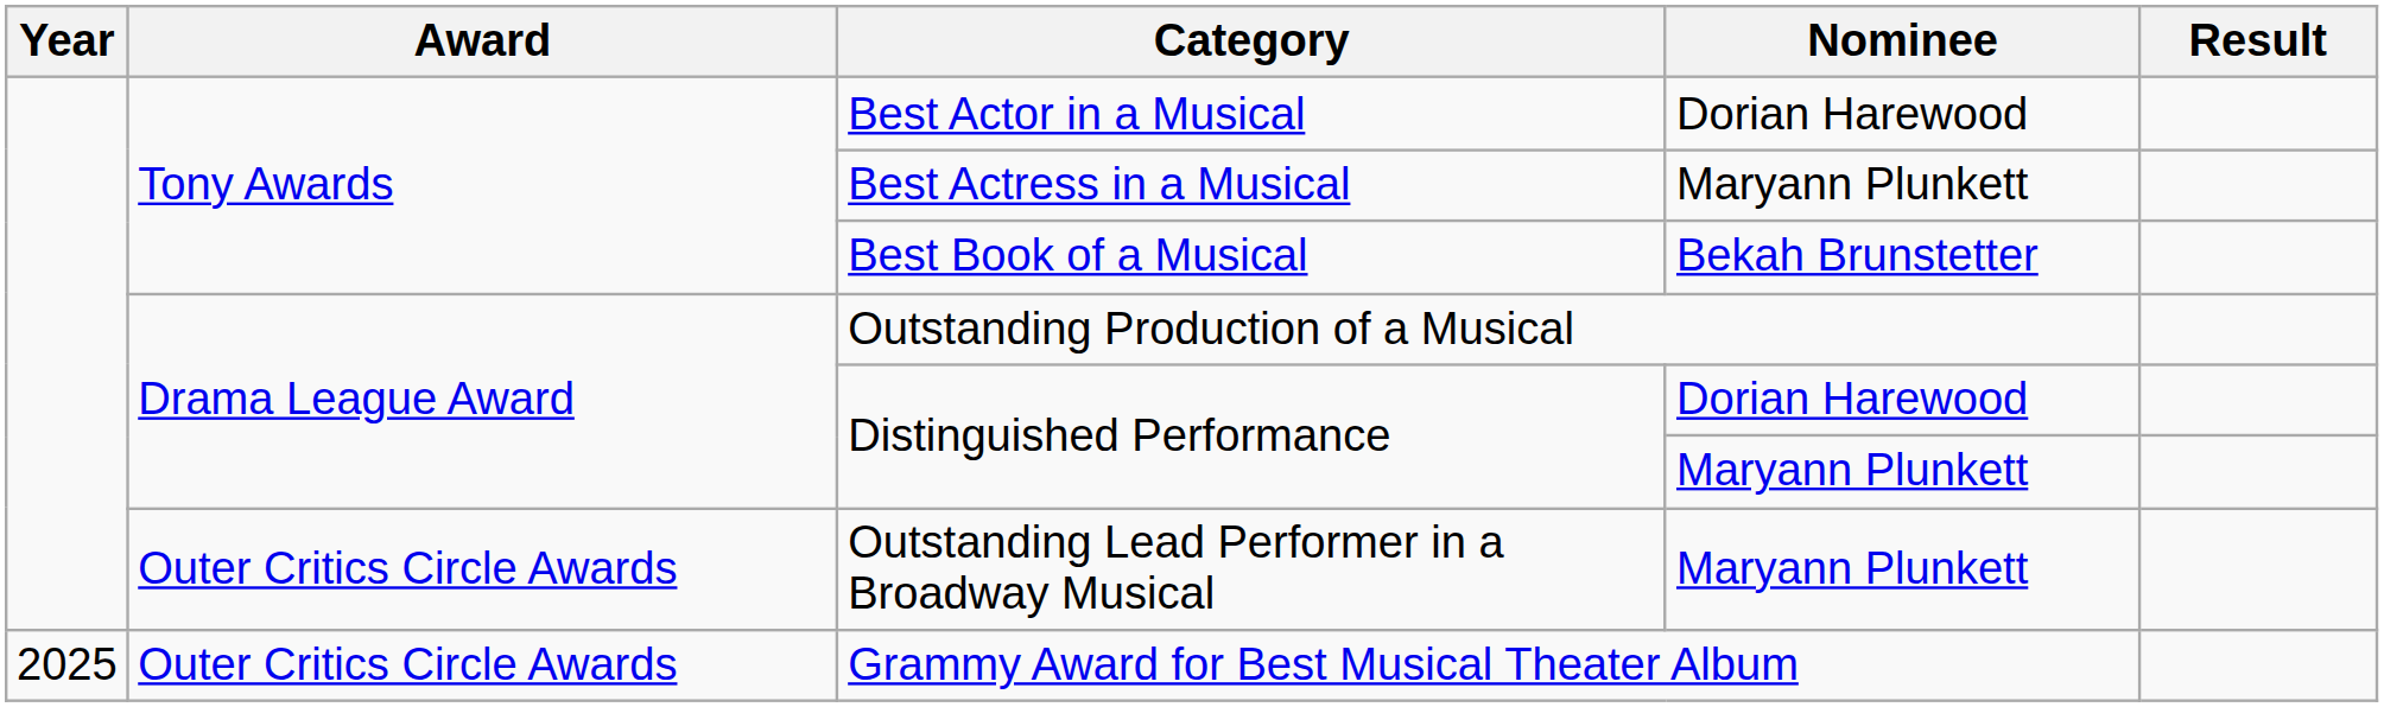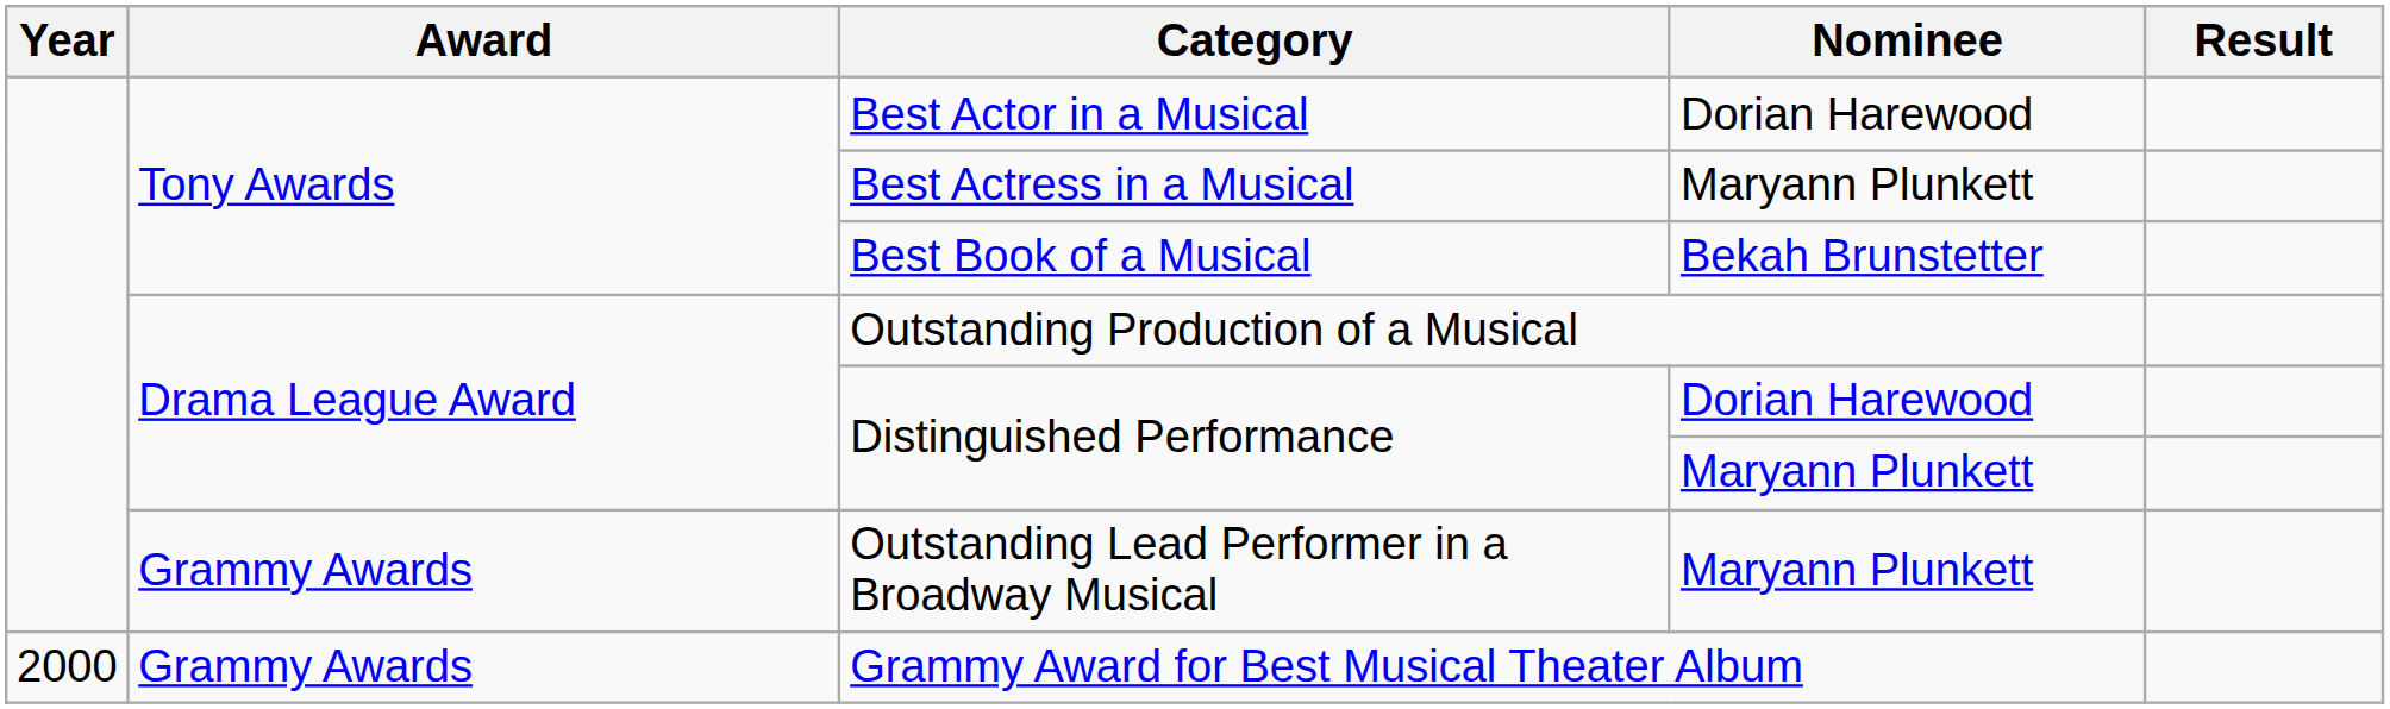Outstanding Lead Performer in a Broadway Musical | Award: Outer Critics Circle Awards -> Grammy Awards
Grammy Award for Best Musical Theater Album | Year: 2025 -> 2000
Grammy Award for Best Musical Theater Album | Award: Outer Critics Circle Awards -> Grammy Awards
